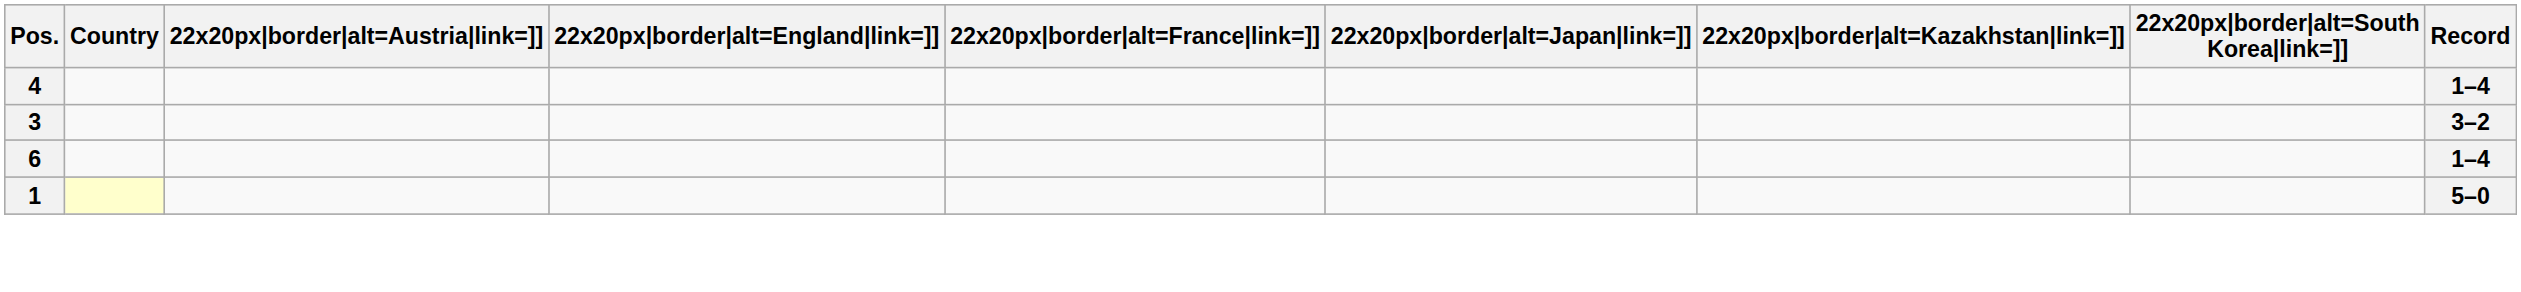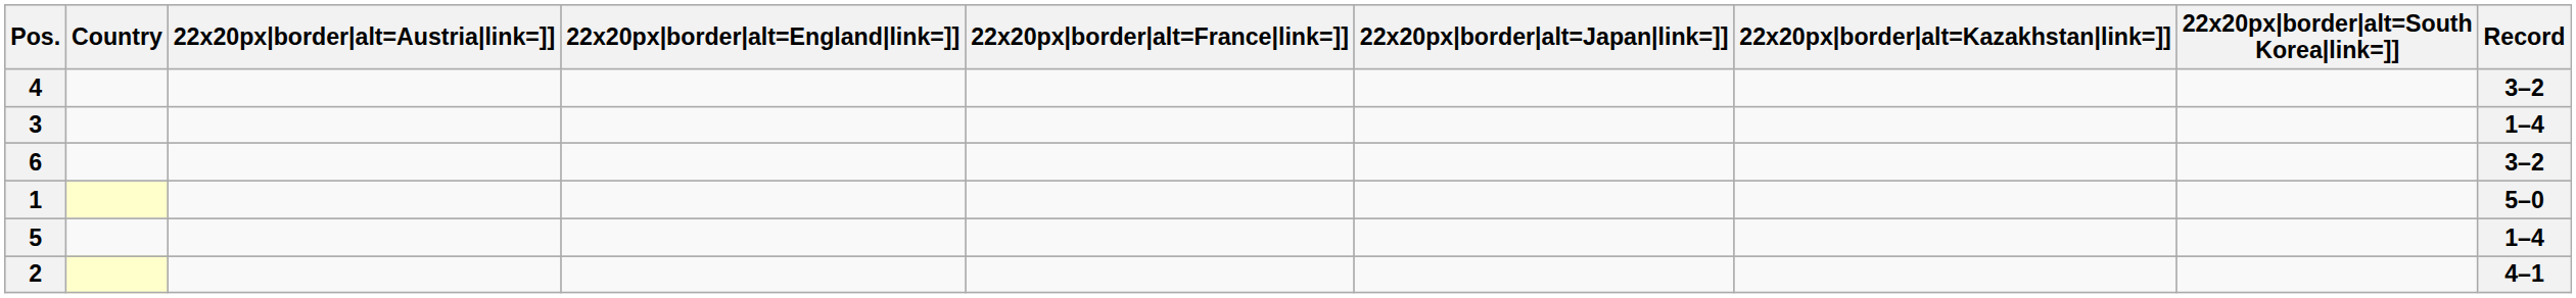4 | Record: 1–4 -> 3–2
3 | Record: 3–2 -> 1–4
6 | Record: 1–4 -> 3–2
+ row: 5 | 1–4
+ row: 2 | 4–1
